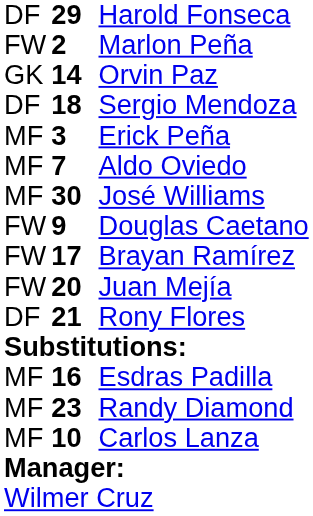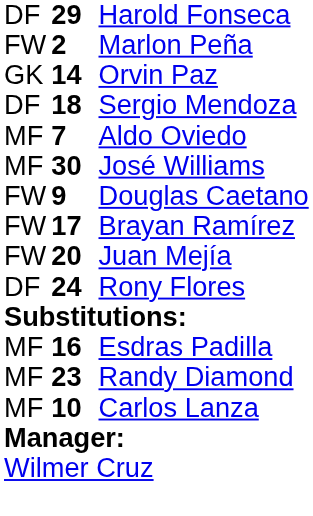- row: MF | 3 | Erick Peña
Rony Flores | column 2: 21 -> 24
